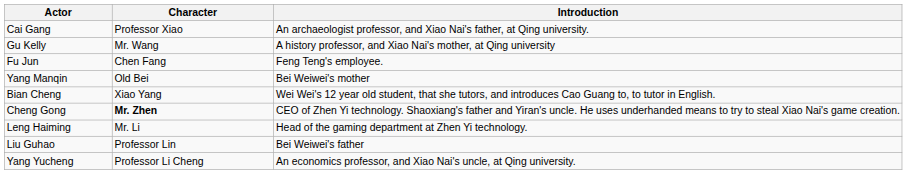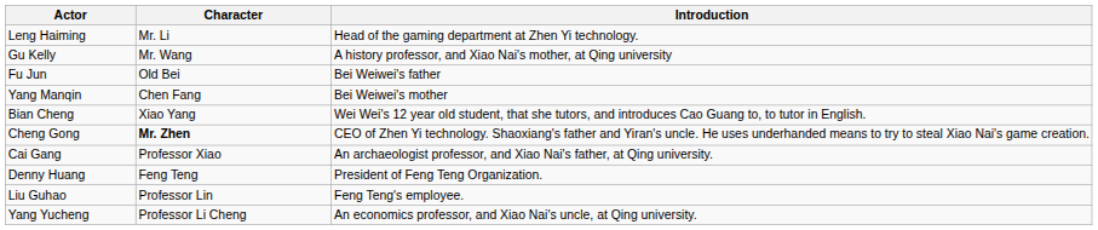rows swapped: Cai Gang <-> Leng Haiming
Fu Jun | Character: Chen Fang -> Old Bei
Fu Jun | Introduction: Feng Teng's employee. -> Bei Weiwei's father
Yang Manqin | Character: Old Bei -> Chen Fang
+ row: Denny Huang | Feng Teng | President of Feng Teng Organization.
Liu Guhao | Introduction: Bei Weiwei's father -> Feng Teng's employee.
